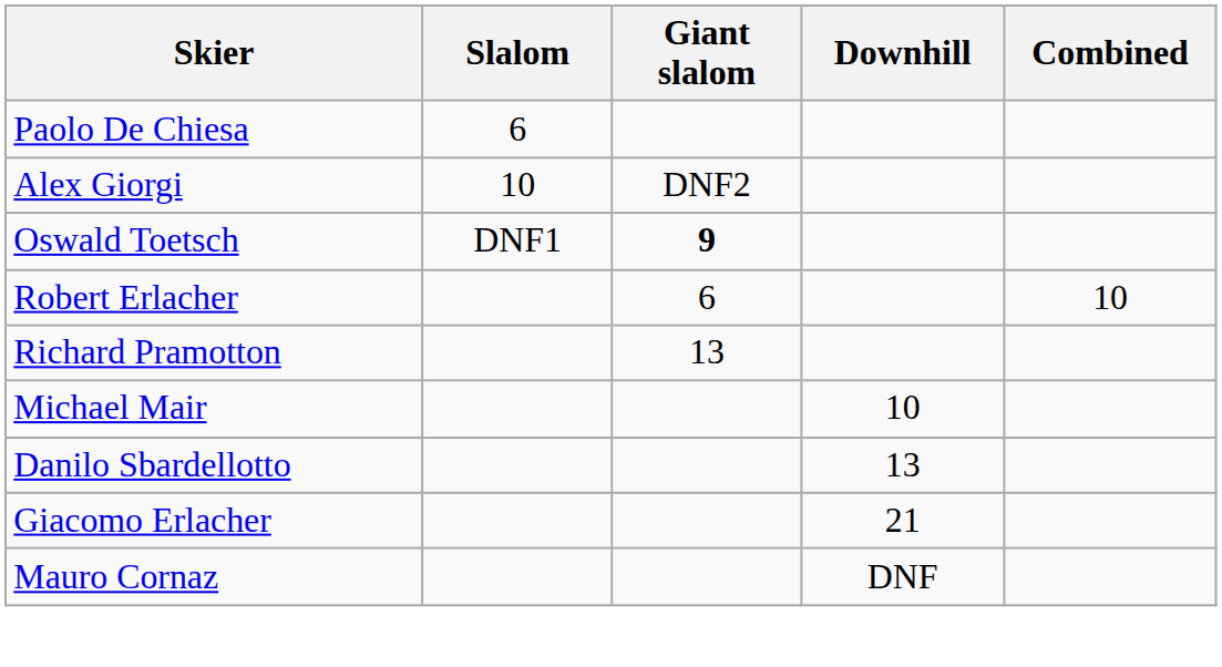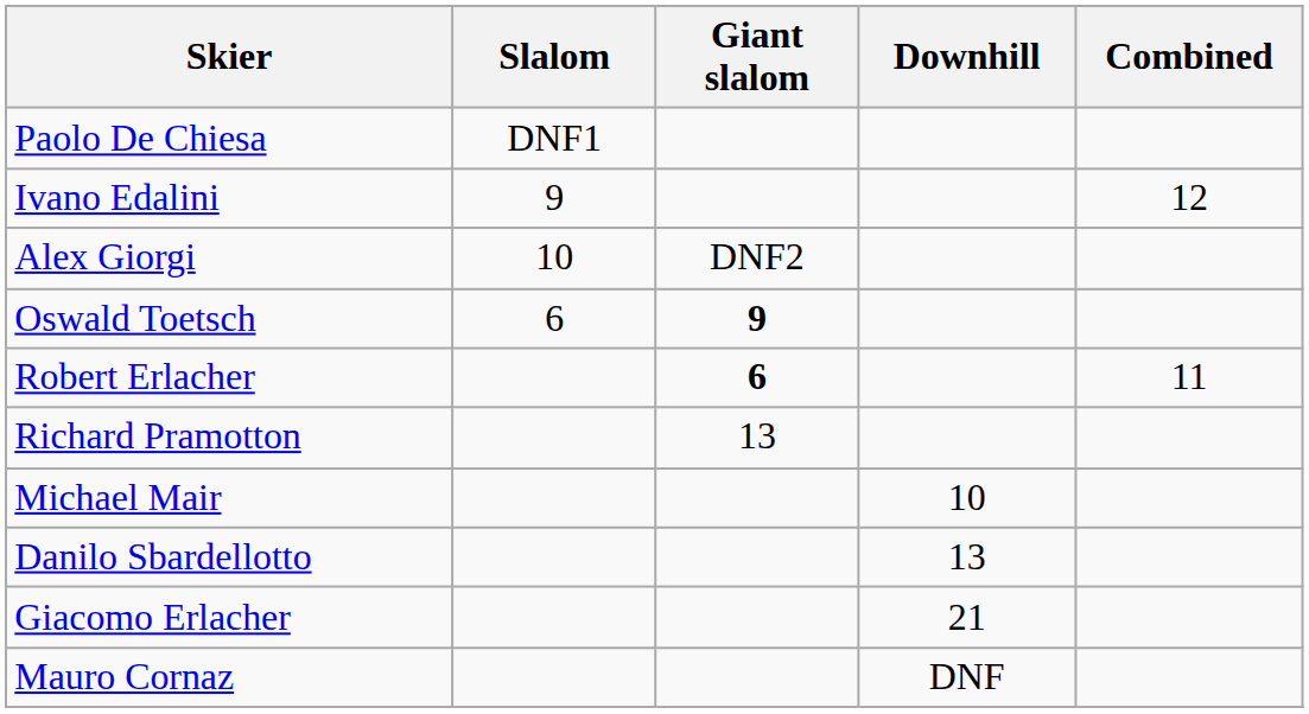Paolo De Chiesa | Slalom: 6 -> DNF1
+ row: Ivano Edalini | 9 | 12
Oswald Toetsch | Slalom: DNF1 -> 6
Robert Erlacher | Giant slalom: normal -> bold
Robert Erlacher | Combined: 10 -> 11
